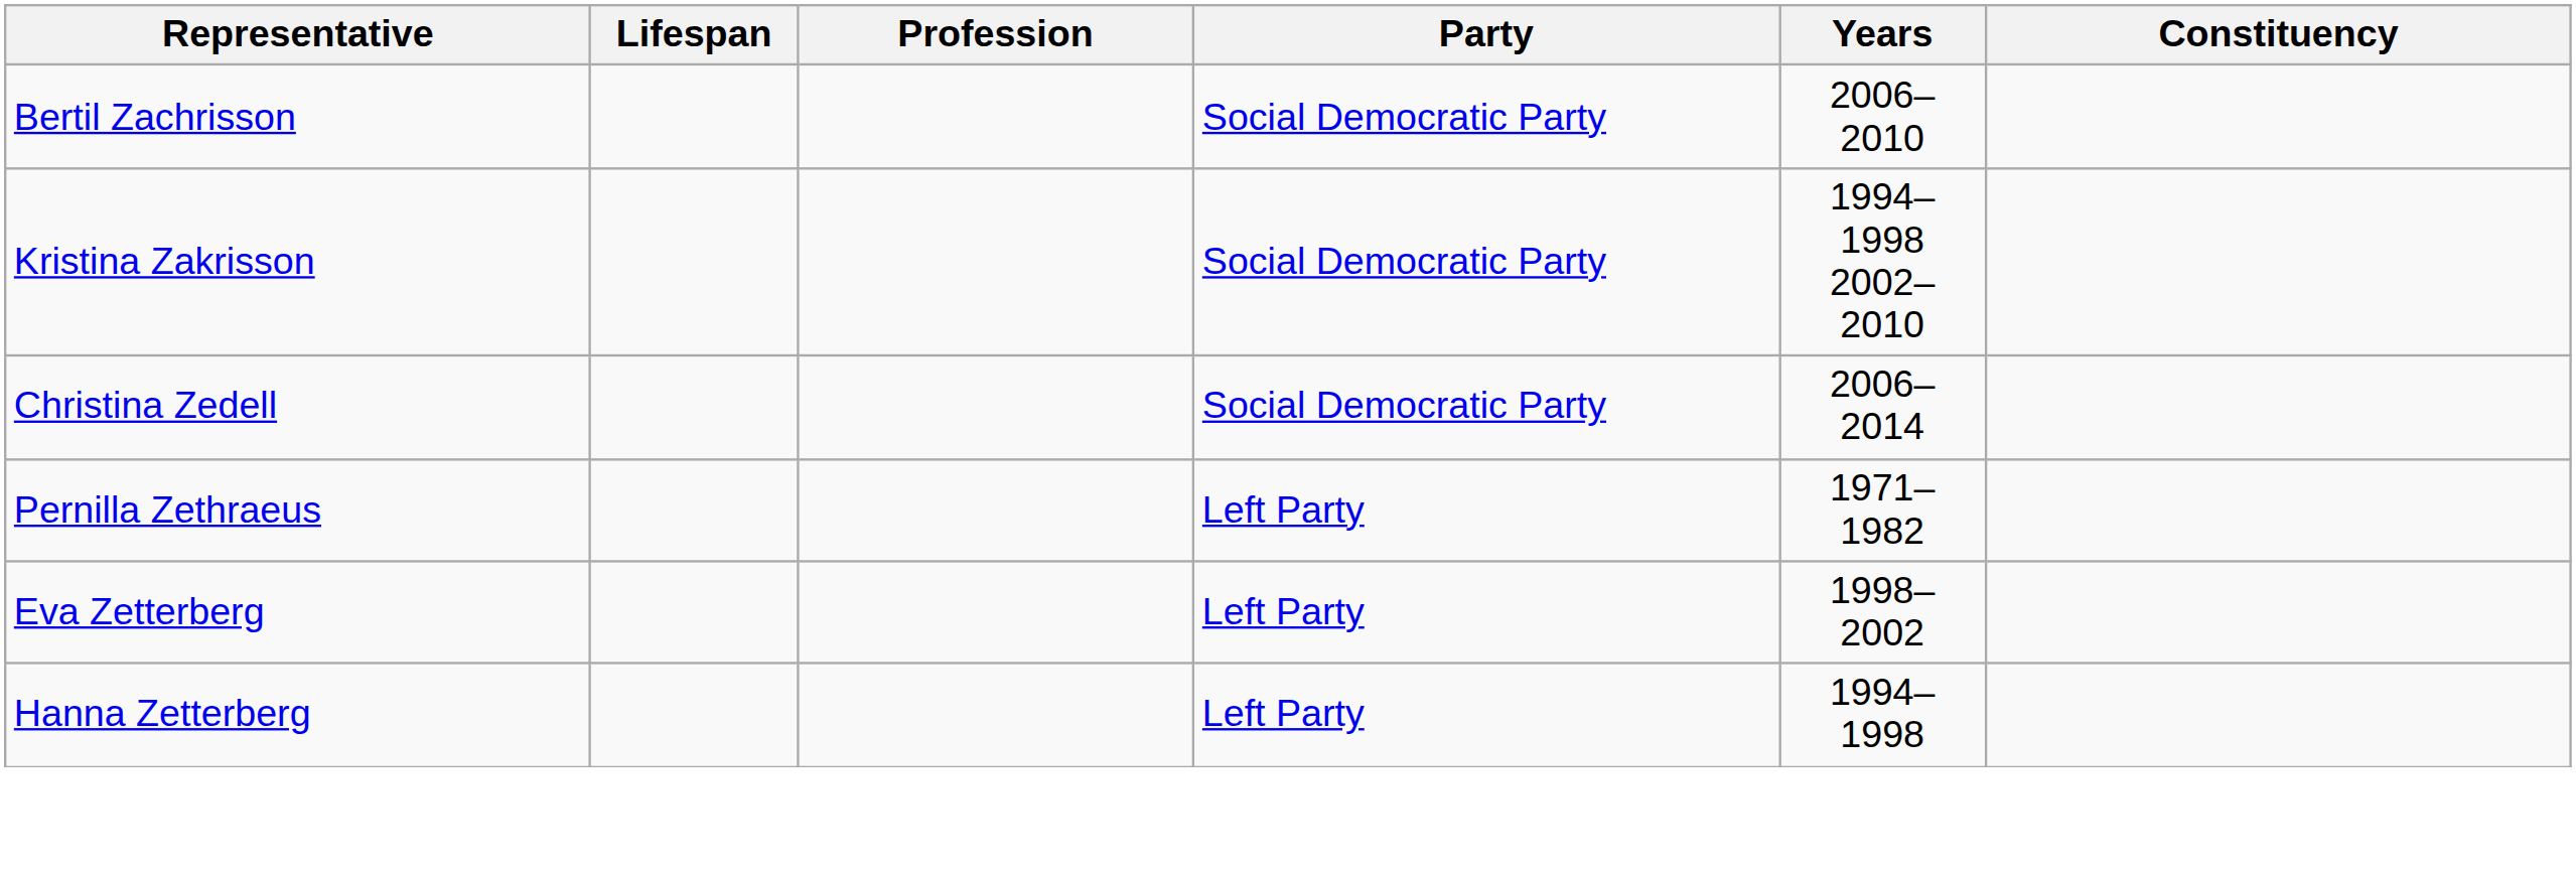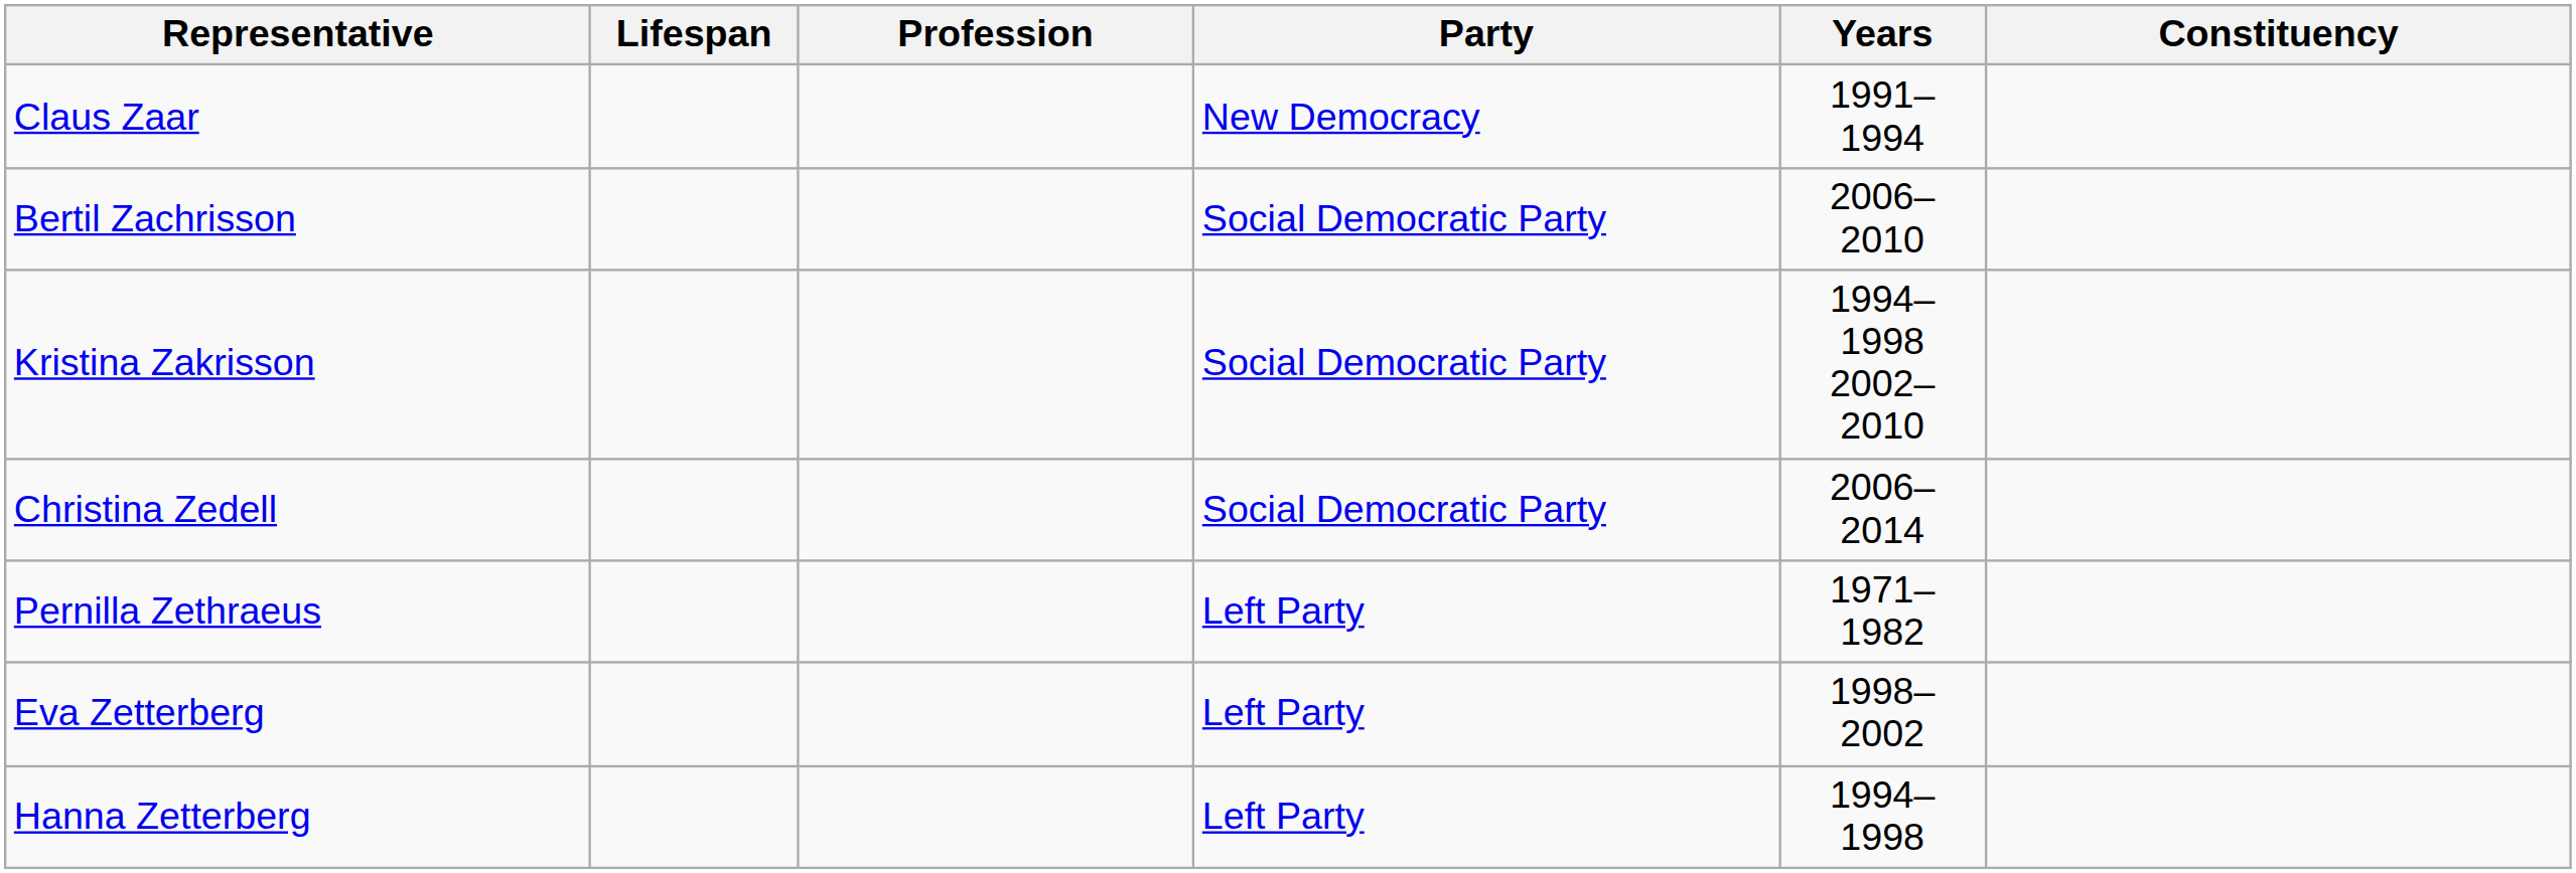+ row: Claus Zaar | New Democracy | 1991–1994
